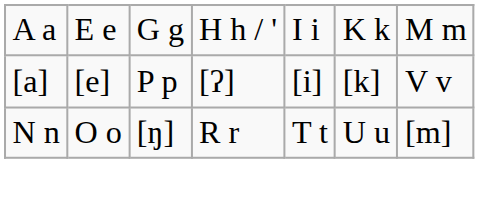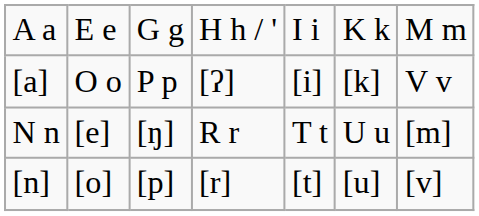[a] | column 2: [e] -> O o
N n | column 2: O o -> [e]
+ row: [n] | [o] | [p] | [r] | [t] | [u] | [v]
